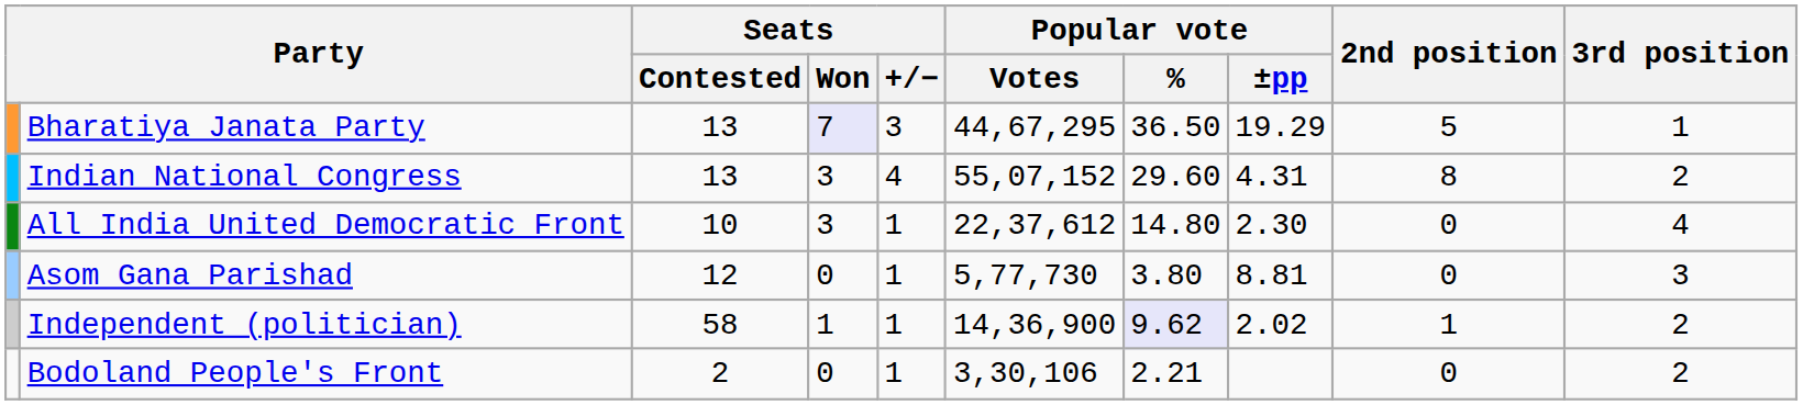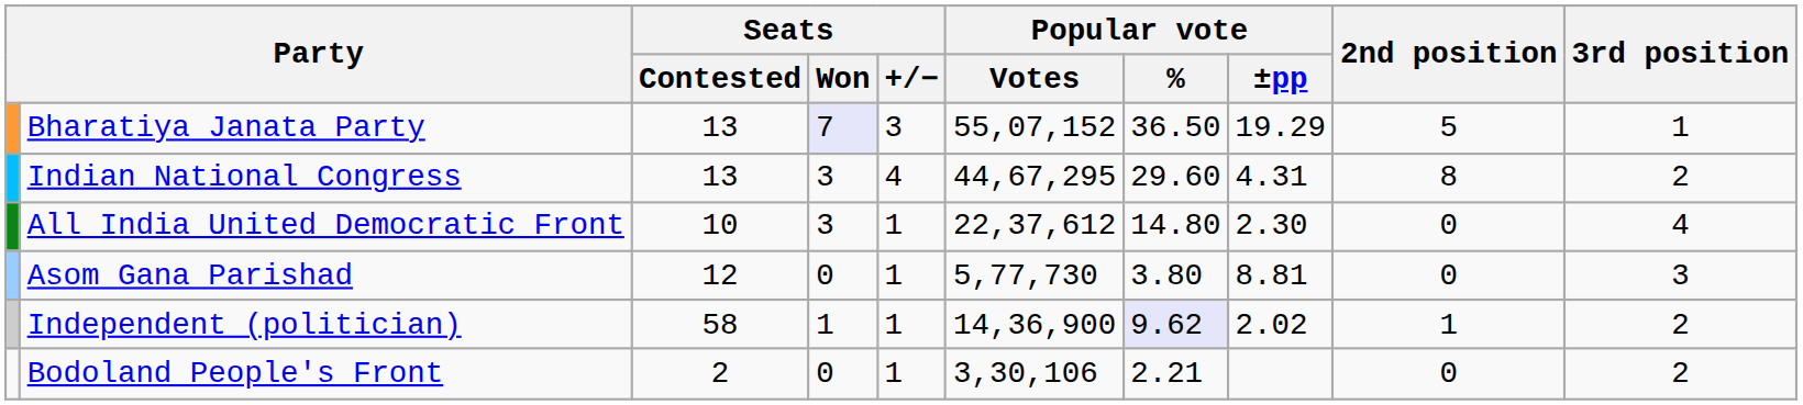Bharatiya Janata Party | Popular vote / Votes: 44,67,295 -> 55,07,152
Indian National Congress | Popular vote / Votes: 55,07,152 -> 44,67,295
